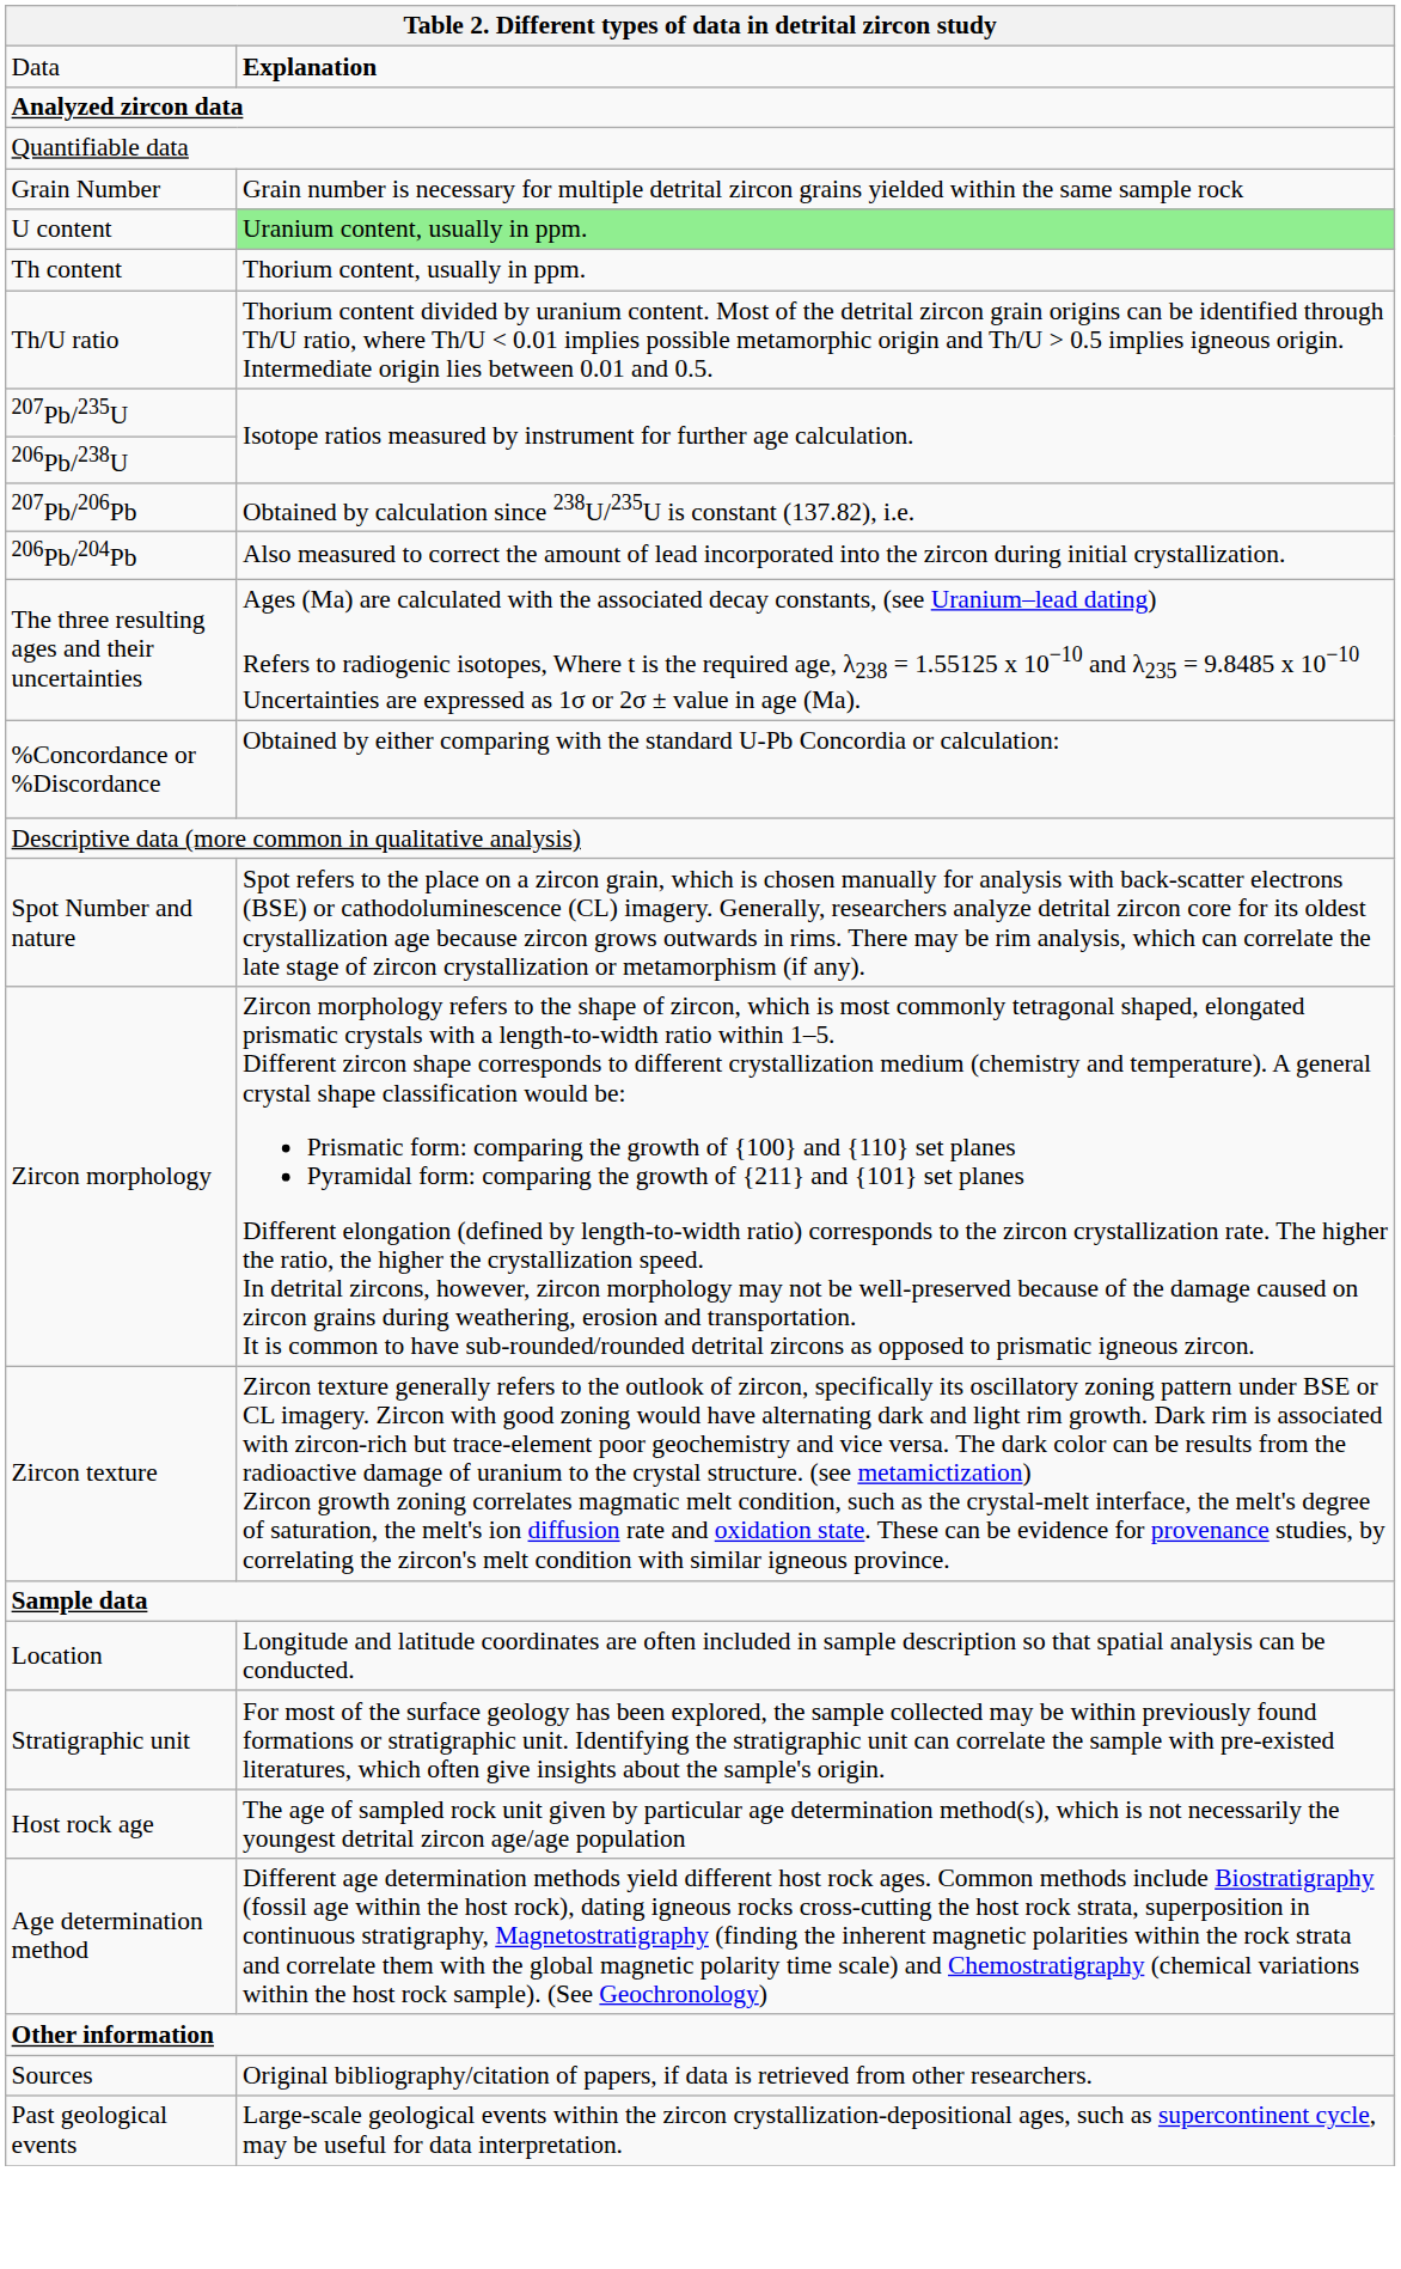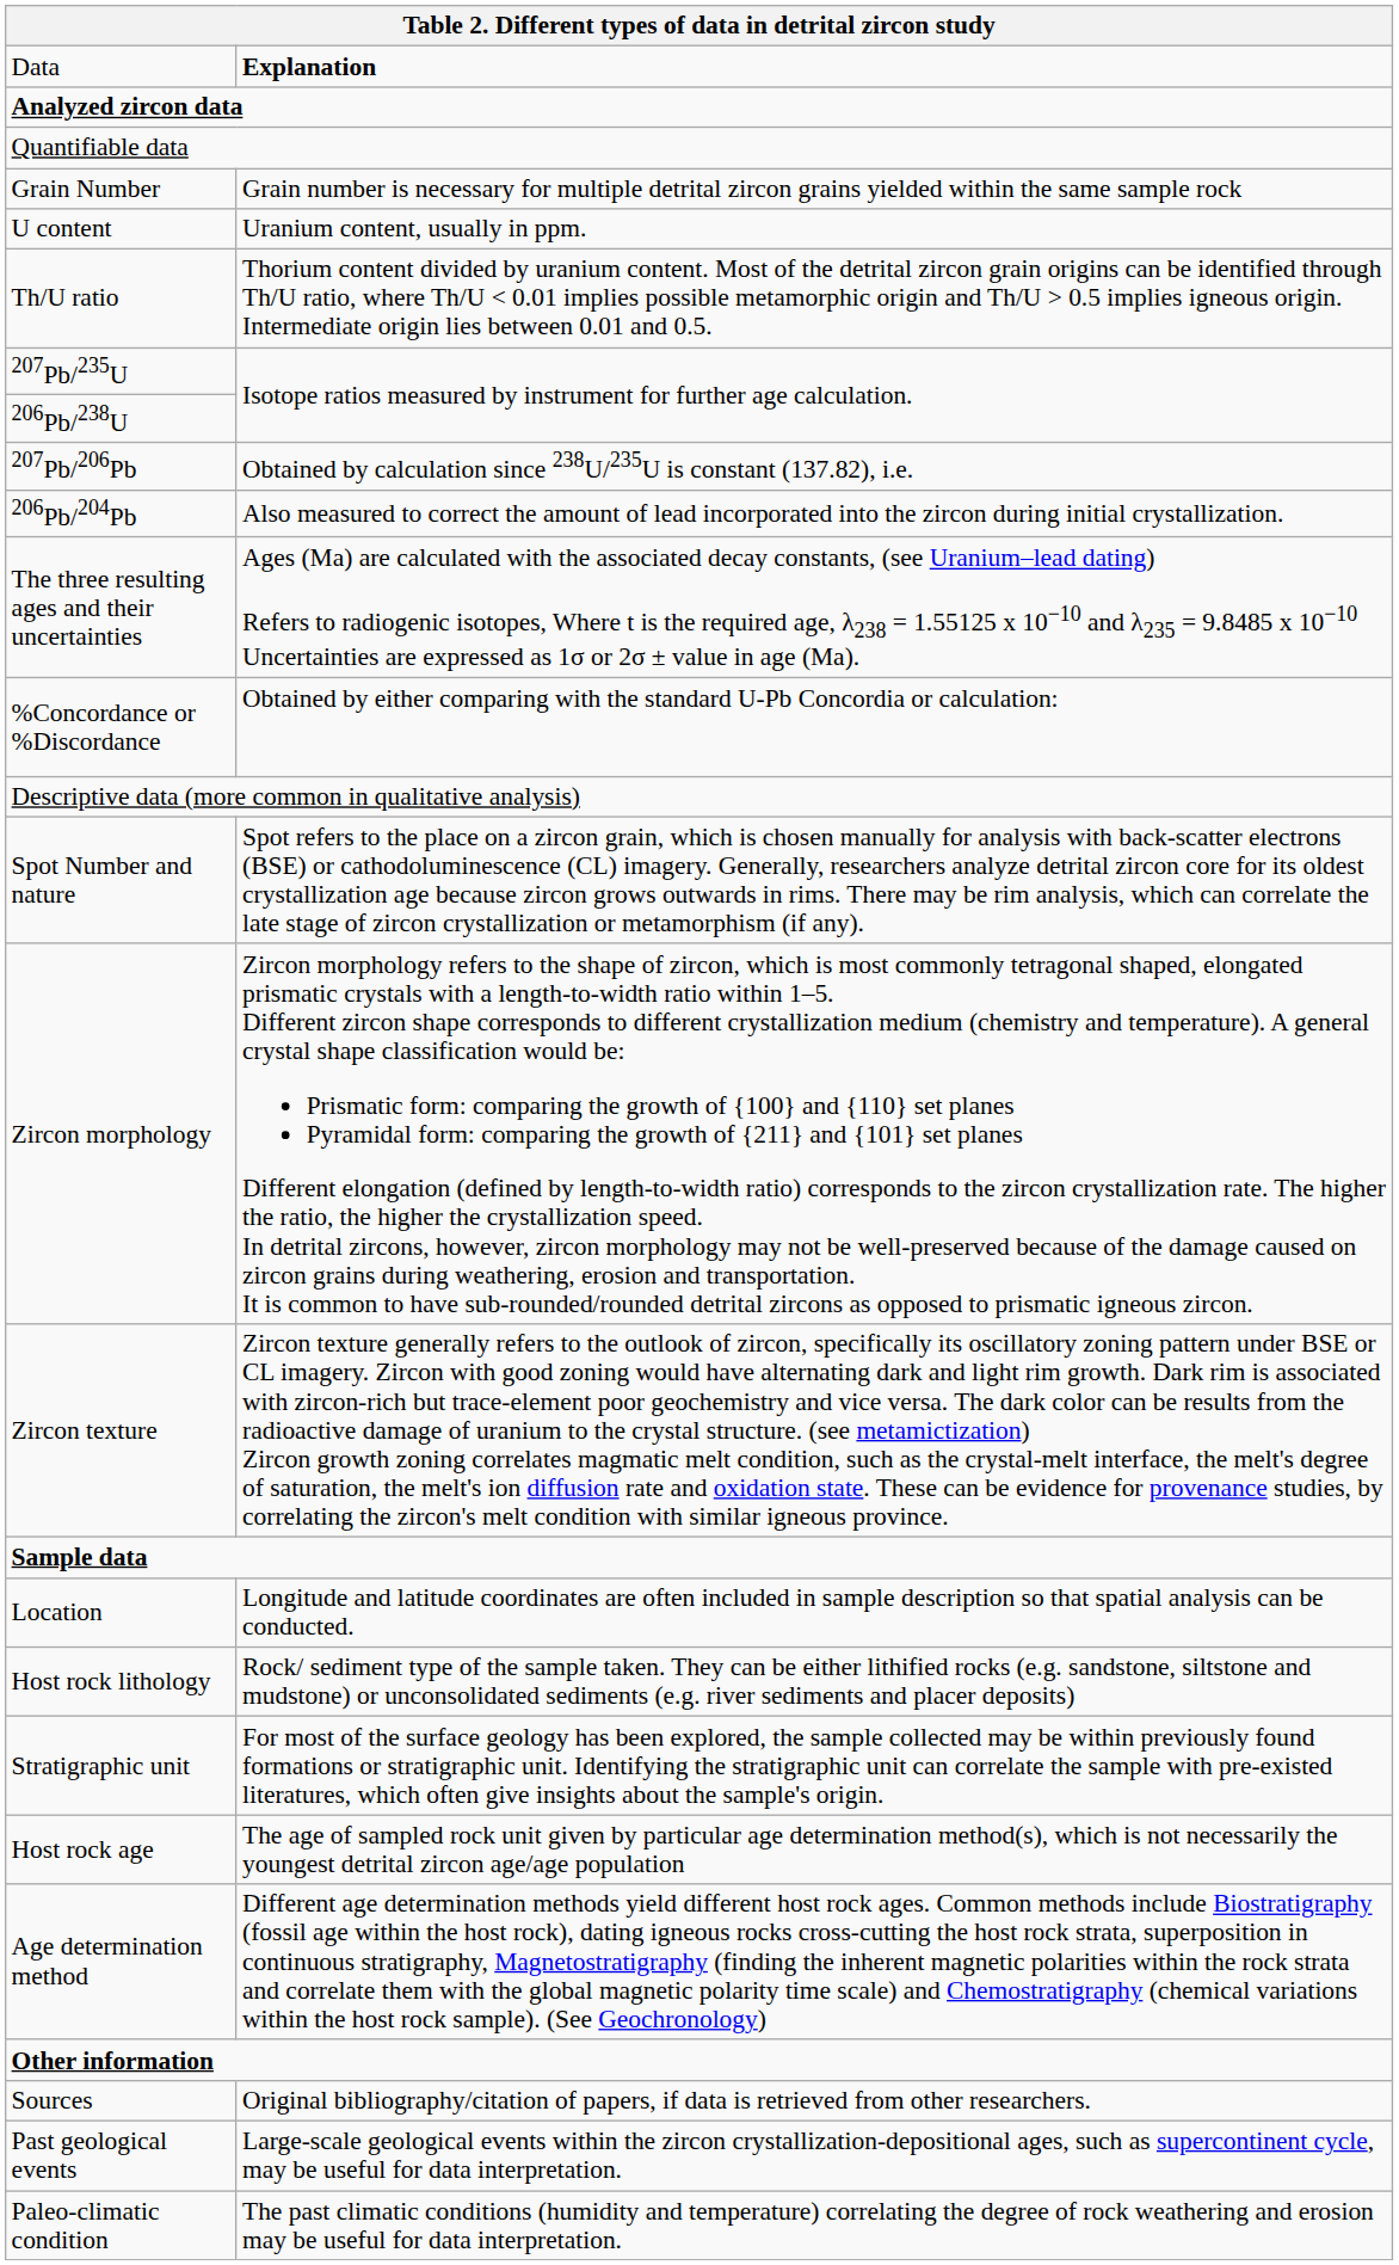U content | column 2: lightgreen background -> no background
- row: Th content | Thorium content, usually in ppm.
+ row: Host rock lithology | Rock/ sediment type of the sample taken. They can be either lithified rocks (e.g. sandstone, siltstone and mudstone) or unconsolidated sediments (e.g. river sediments and placer deposits)
+ row: Paleo-climatic condition | The past climatic conditions (humidity and temperature) correlating the degree of rock weathering and erosion may be useful for data interpretation.
